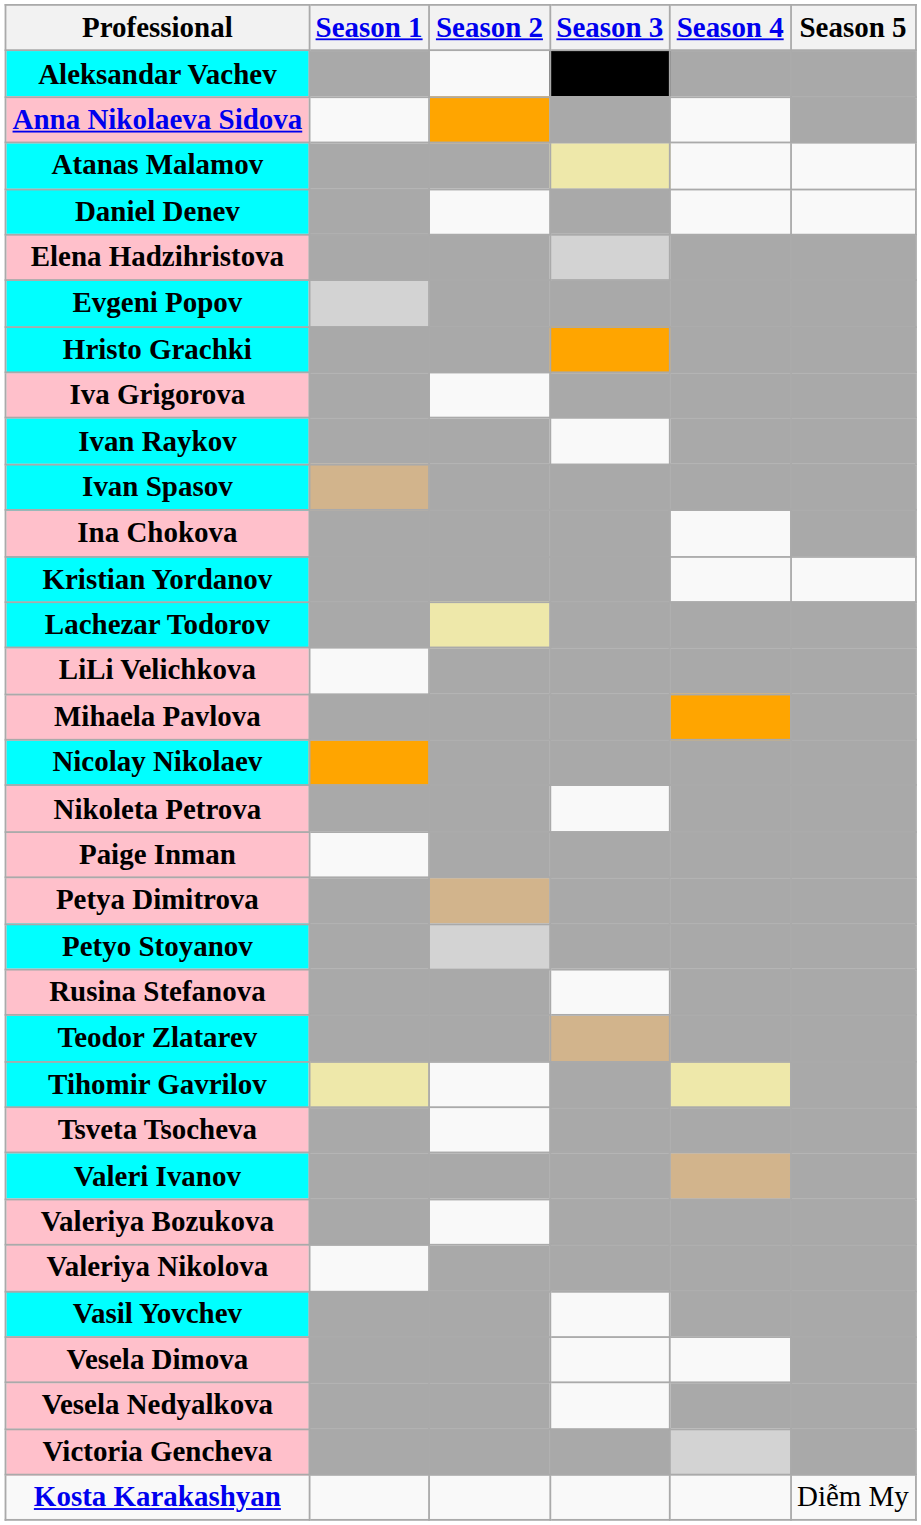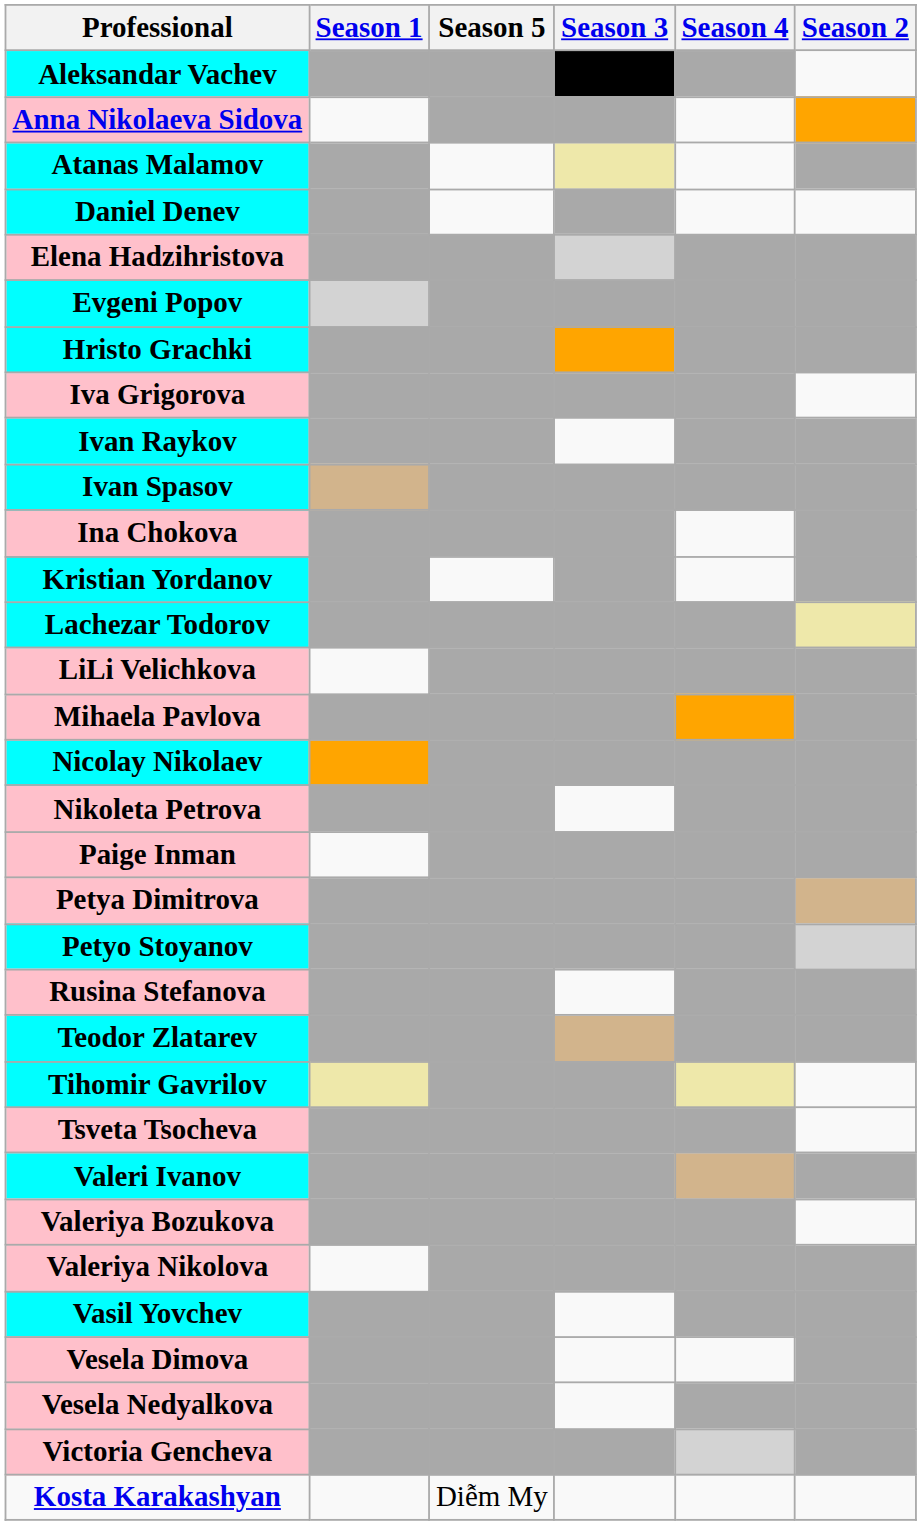columns swapped: Season 2 <-> Season 5
